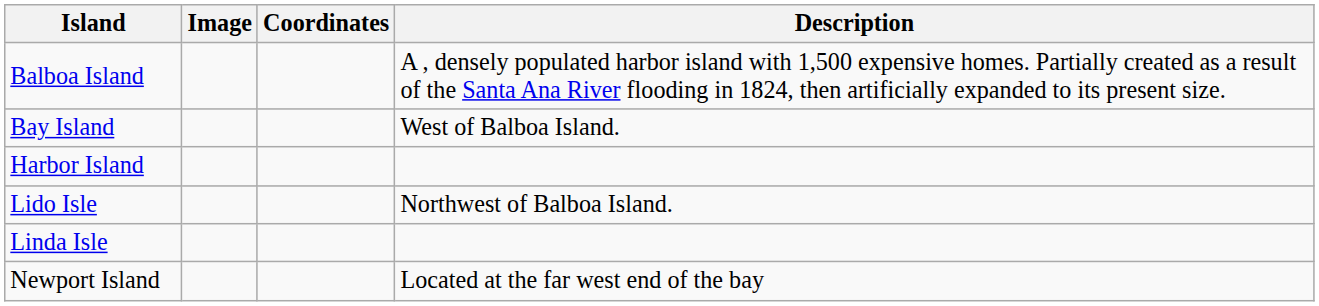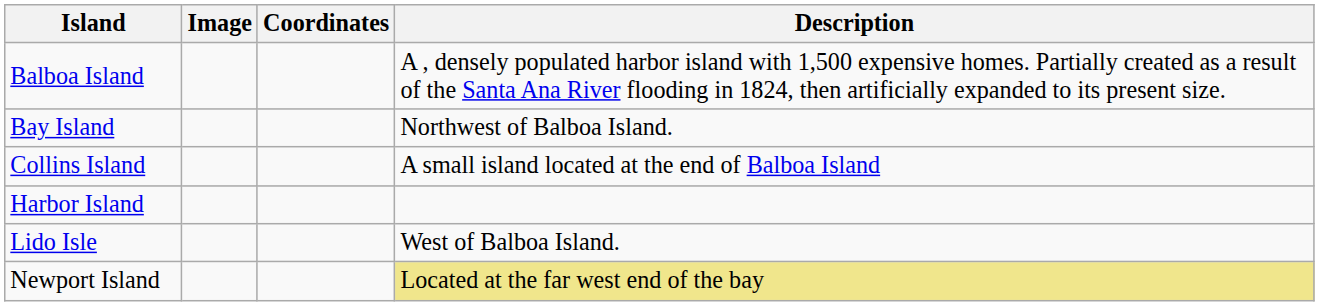Bay Island | Description: West of Balboa Island. -> Northwest of Balboa Island.
+ row: Collins Island | A small island located at the end of Balboa Island
Lido Isle | Description: Northwest of Balboa Island. -> West of Balboa Island.
- row: Linda Isle
Newport Island | Description: no background -> khaki background
